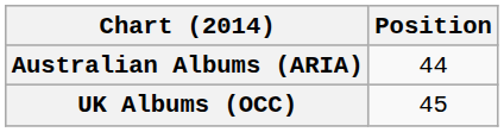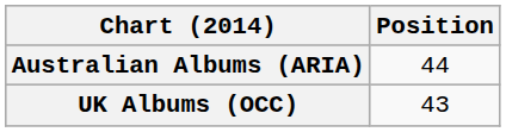UK Albums (OCC) | Position: 45 -> 43
